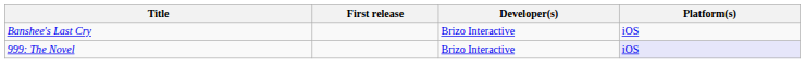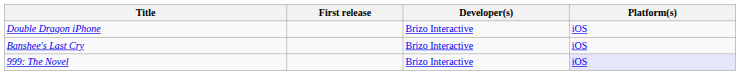+ row: Double Dragon iPhone | Brizo Interactive | iOS
